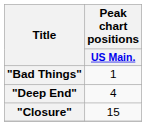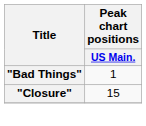- row: "Deep End" | 4
